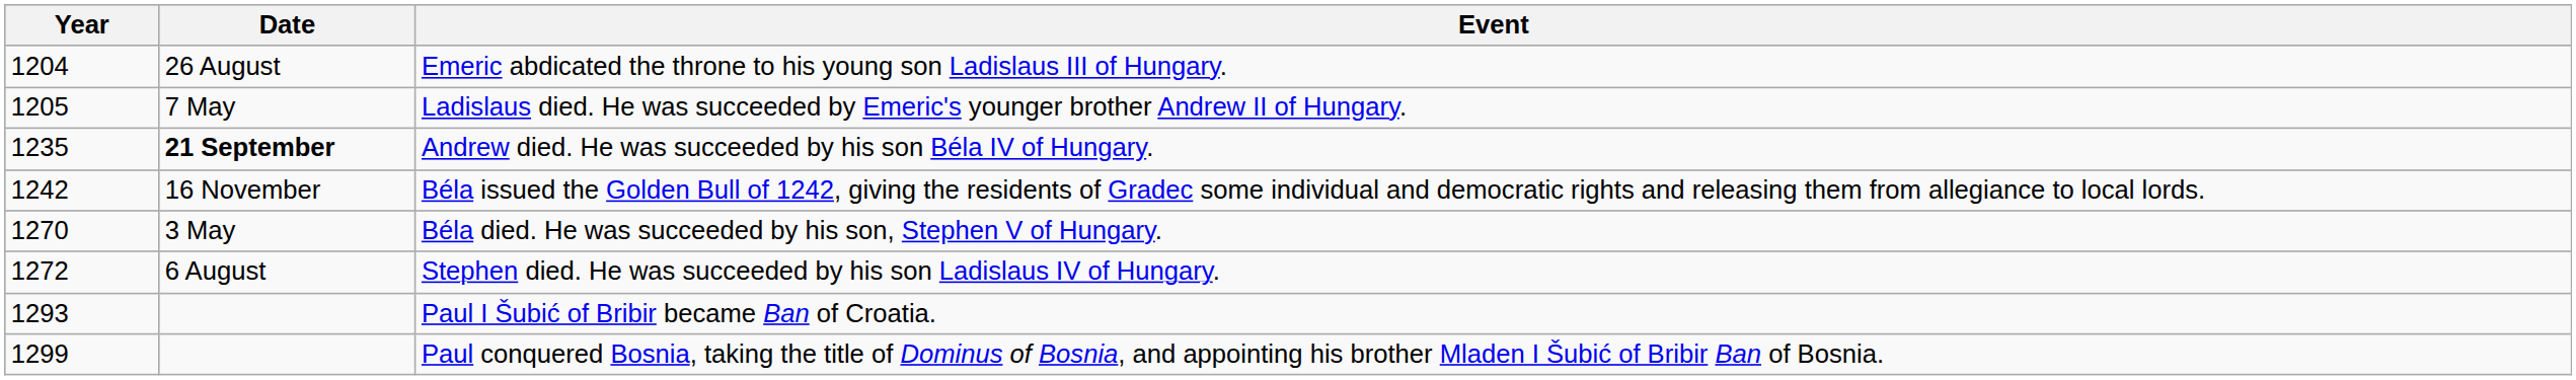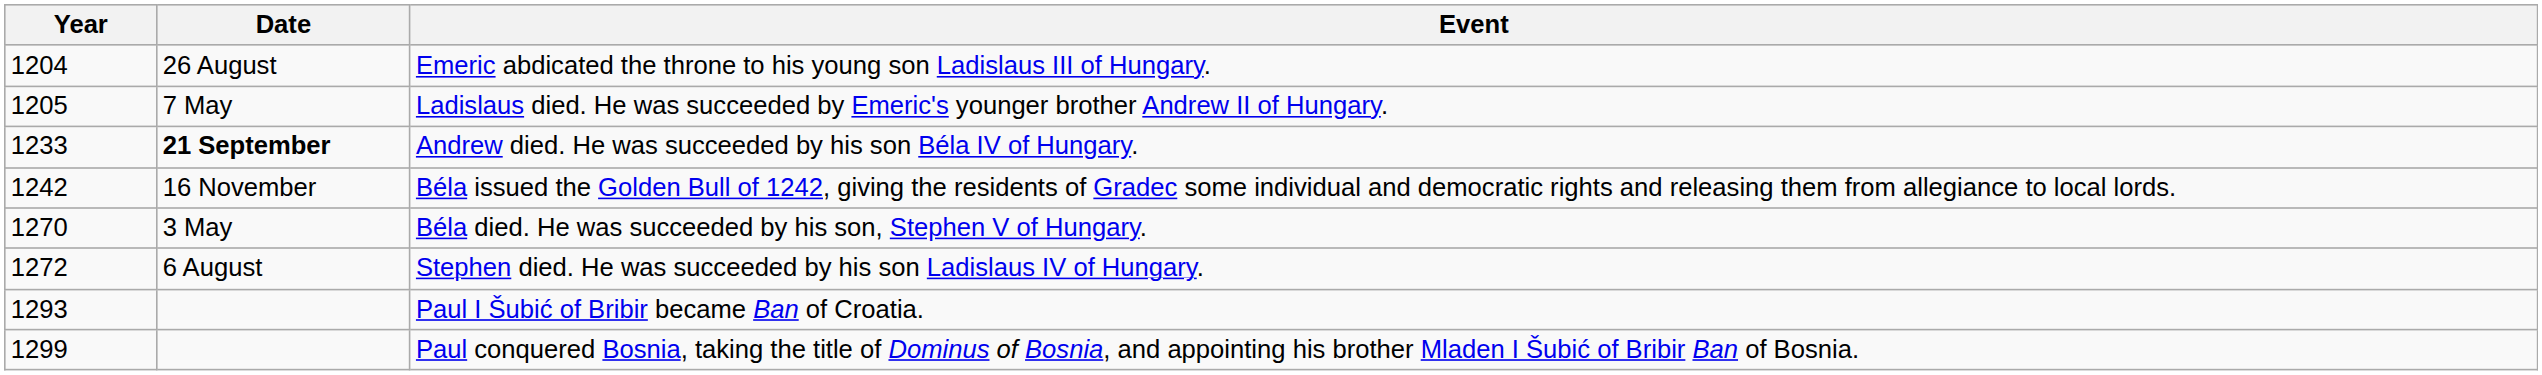Andrew died. He was succeeded by his son Béla IV of Hungary. | Year: 1235 -> 1233
